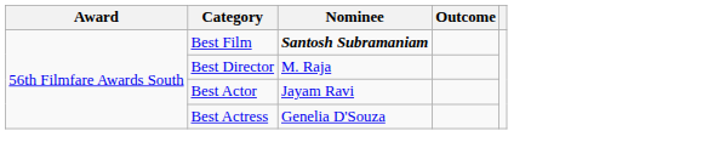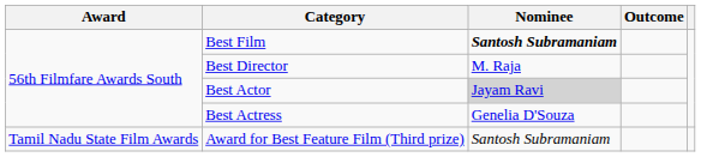Best Actor | Nominee: no background -> lightgrey background
+ row: Tamil Nadu State Film Awards | Award for Best Feature Film (Third prize) | Santosh Subramaniam
